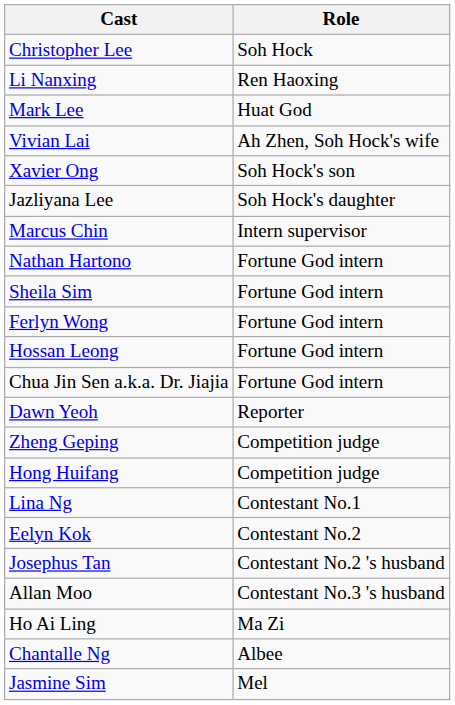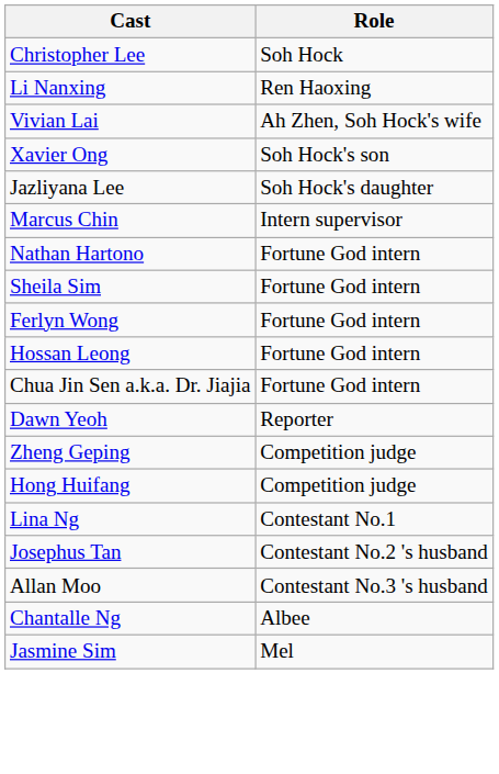- row: Mark Lee | Huat God
- row: Eelyn Kok | Contestant No.2
- row: Ho Ai Ling | Ma Zi
